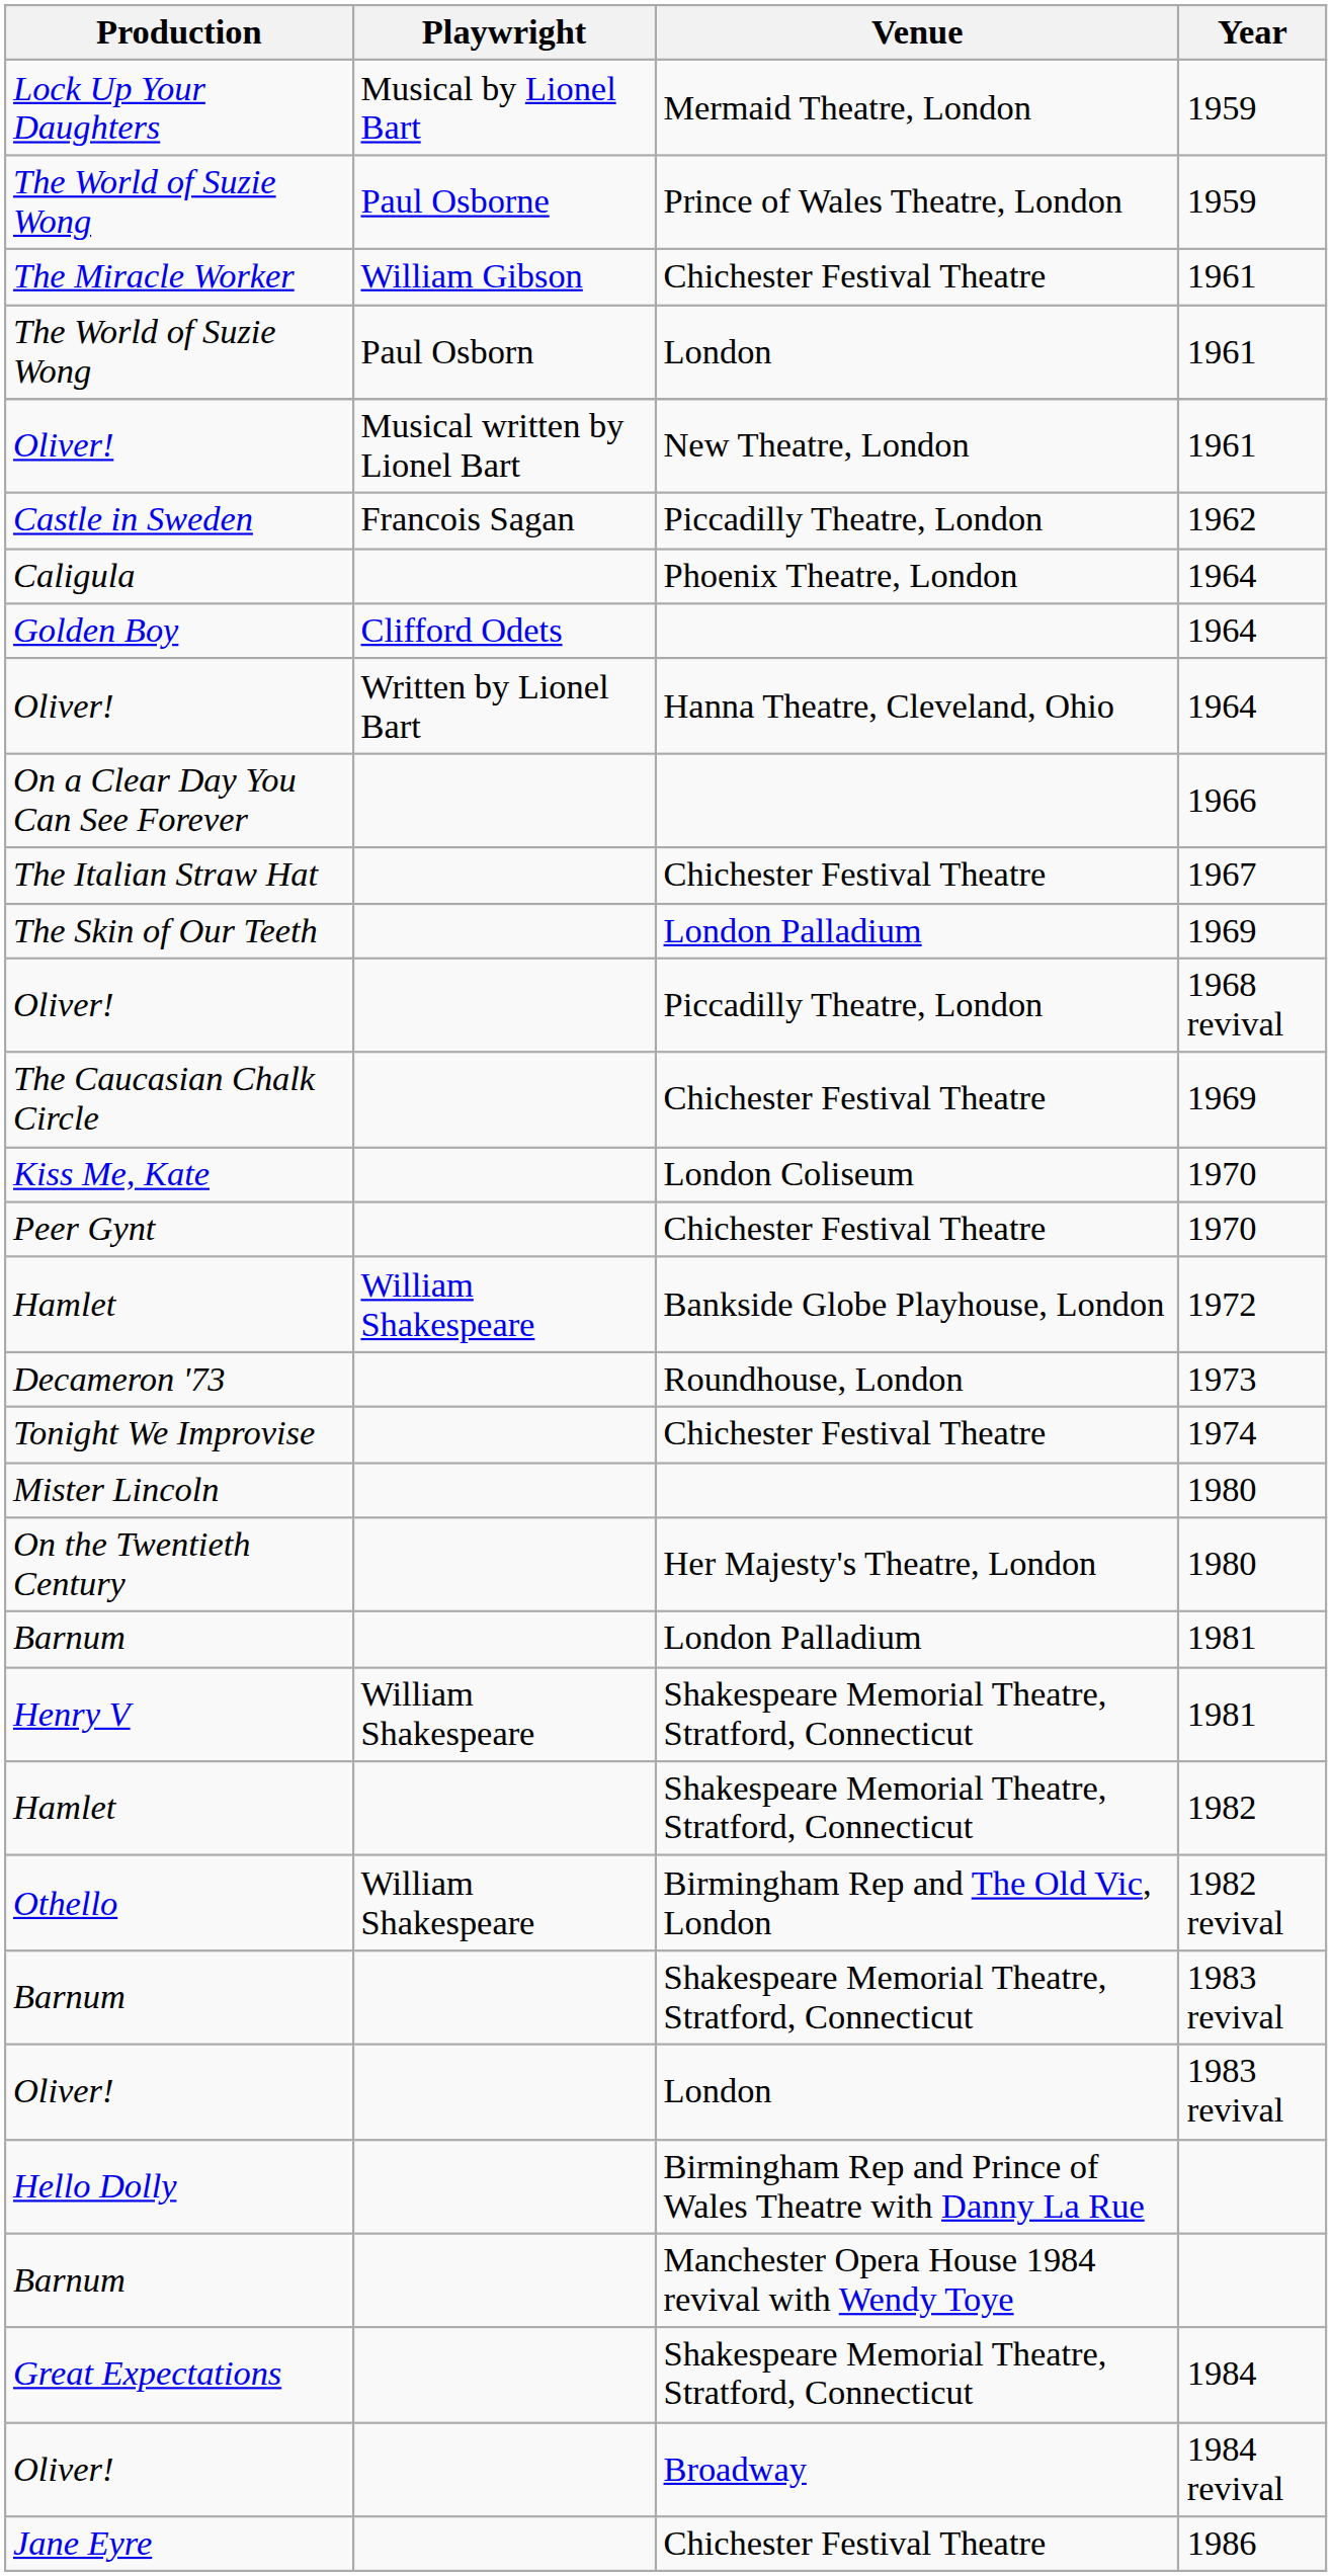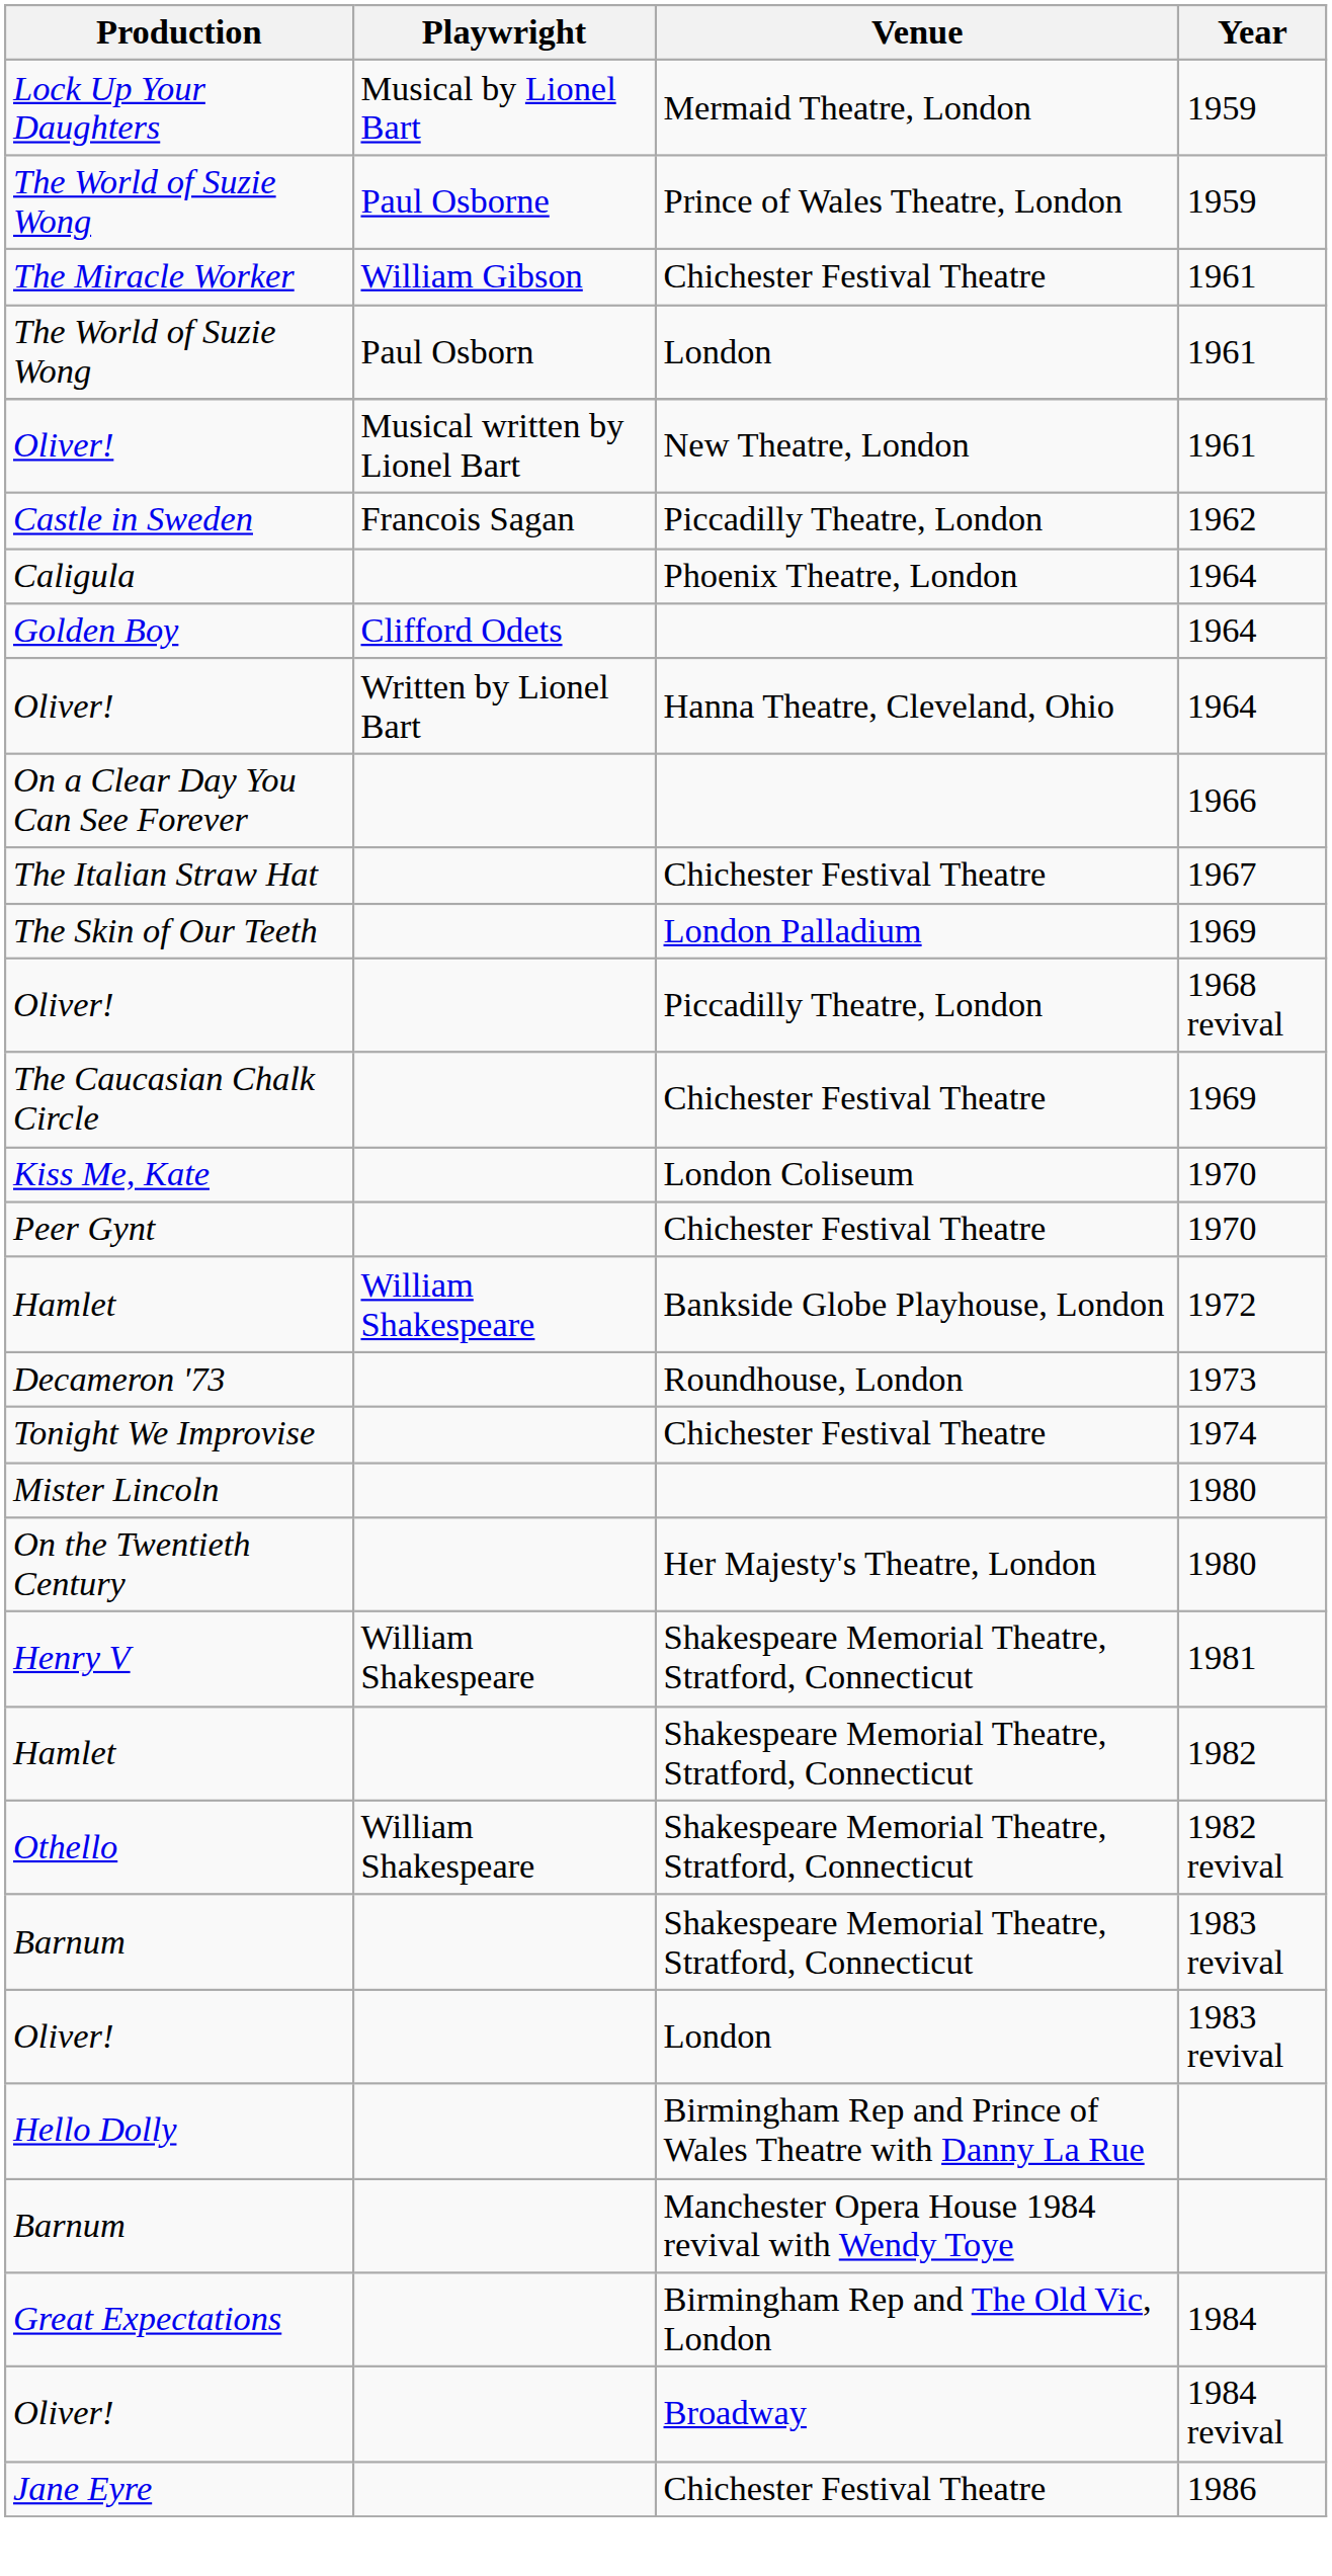- row: Barnum | London Palladium | 1981
Othello | Venue: Birmingham Rep and The Old Vic, London -> Shakespeare Memorial Theatre, Stratford, Connecticut
Great Expectations | Venue: Shakespeare Memorial Theatre, Stratford, Connecticut -> Birmingham Rep and The Old Vic, London
